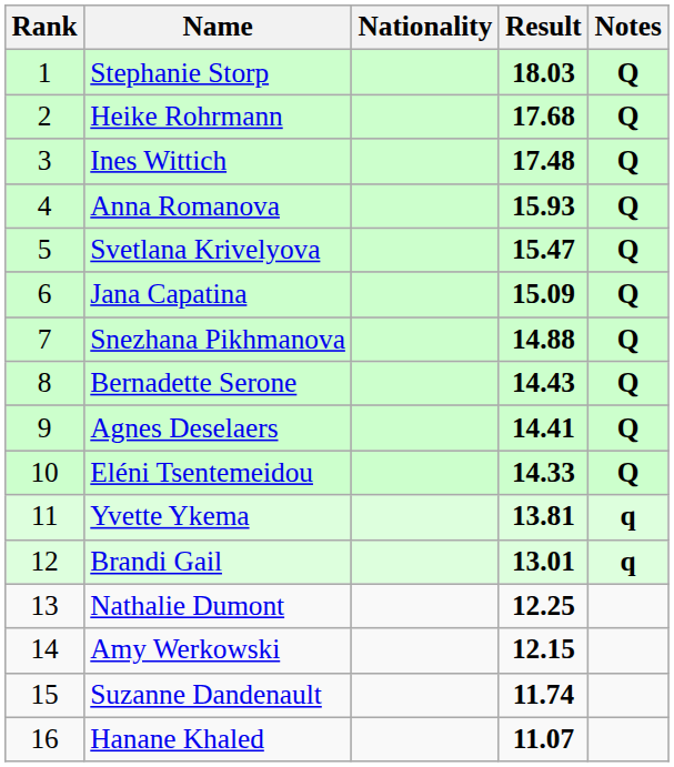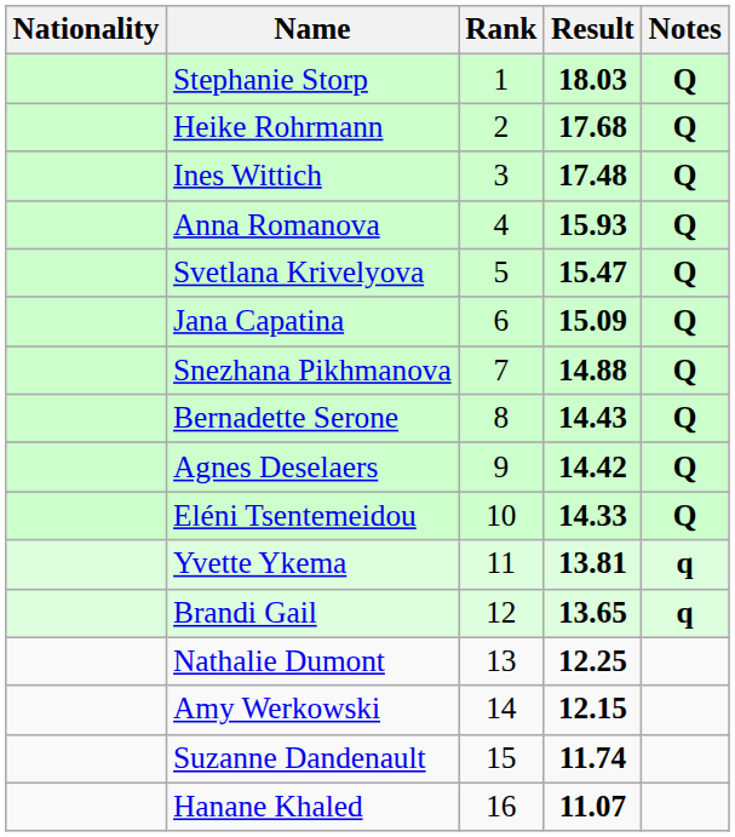columns swapped: Rank <-> Nationality
Agnes Deselaers | Result: 14.41 -> 14.42
Brandi Gail | Result: 13.01 -> 13.65
